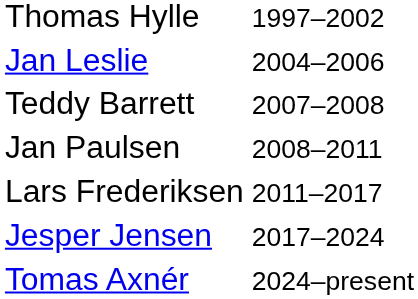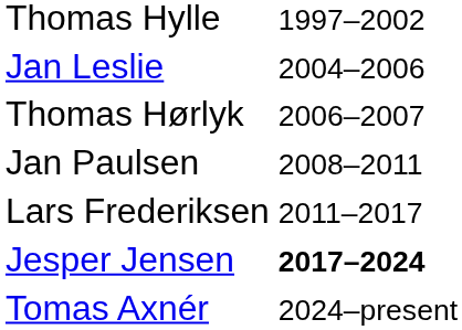+ row: Thomas Hørlyk | 2006–2007
- row: Teddy Barrett | 2007–2008
Jesper Jensen | column 3: normal -> bold
